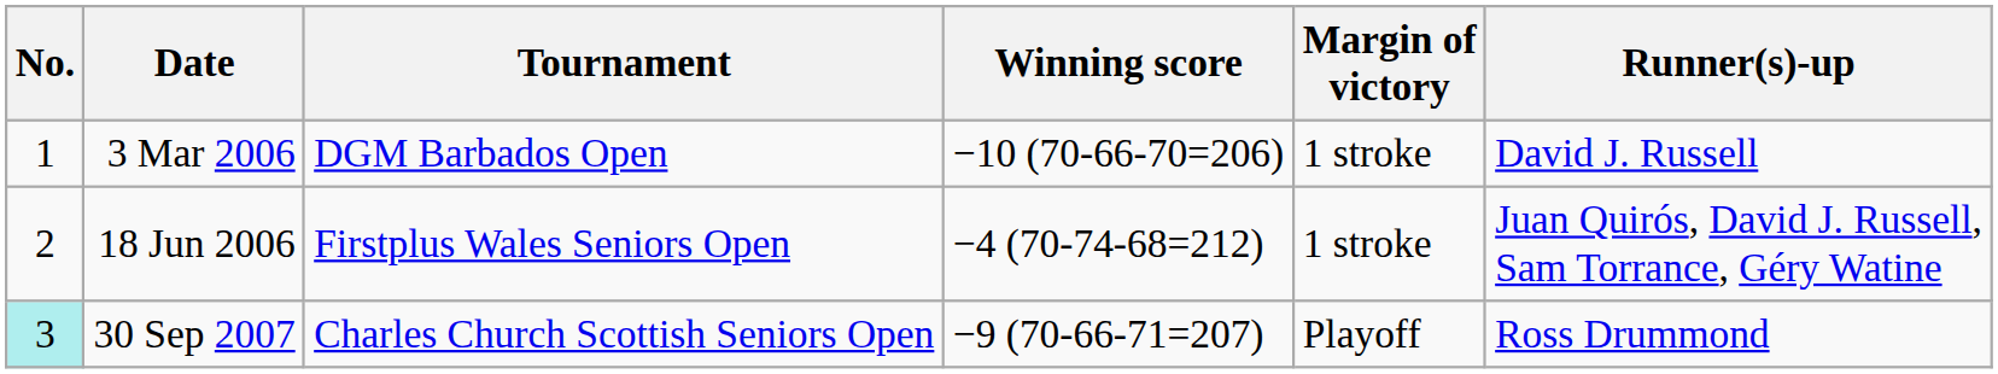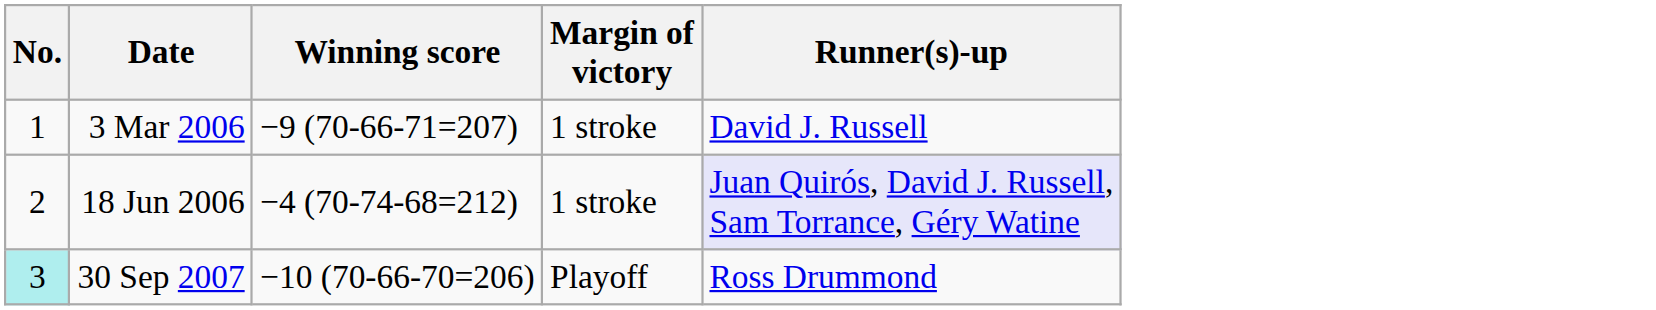- column: Tournament | DGM Barbados Open | Firstplus Wales Seniors Open | Charles Church Scottish Seniors Open
3 Mar 2006 | Winning score: −10 (70-66-70=206) -> −9 (70-66-71=207)
18 Jun 2006 | Runner(s)-up: no background -> lavender background
30 Sep 2007 | Winning score: −9 (70-66-71=207) -> −10 (70-66-70=206)
